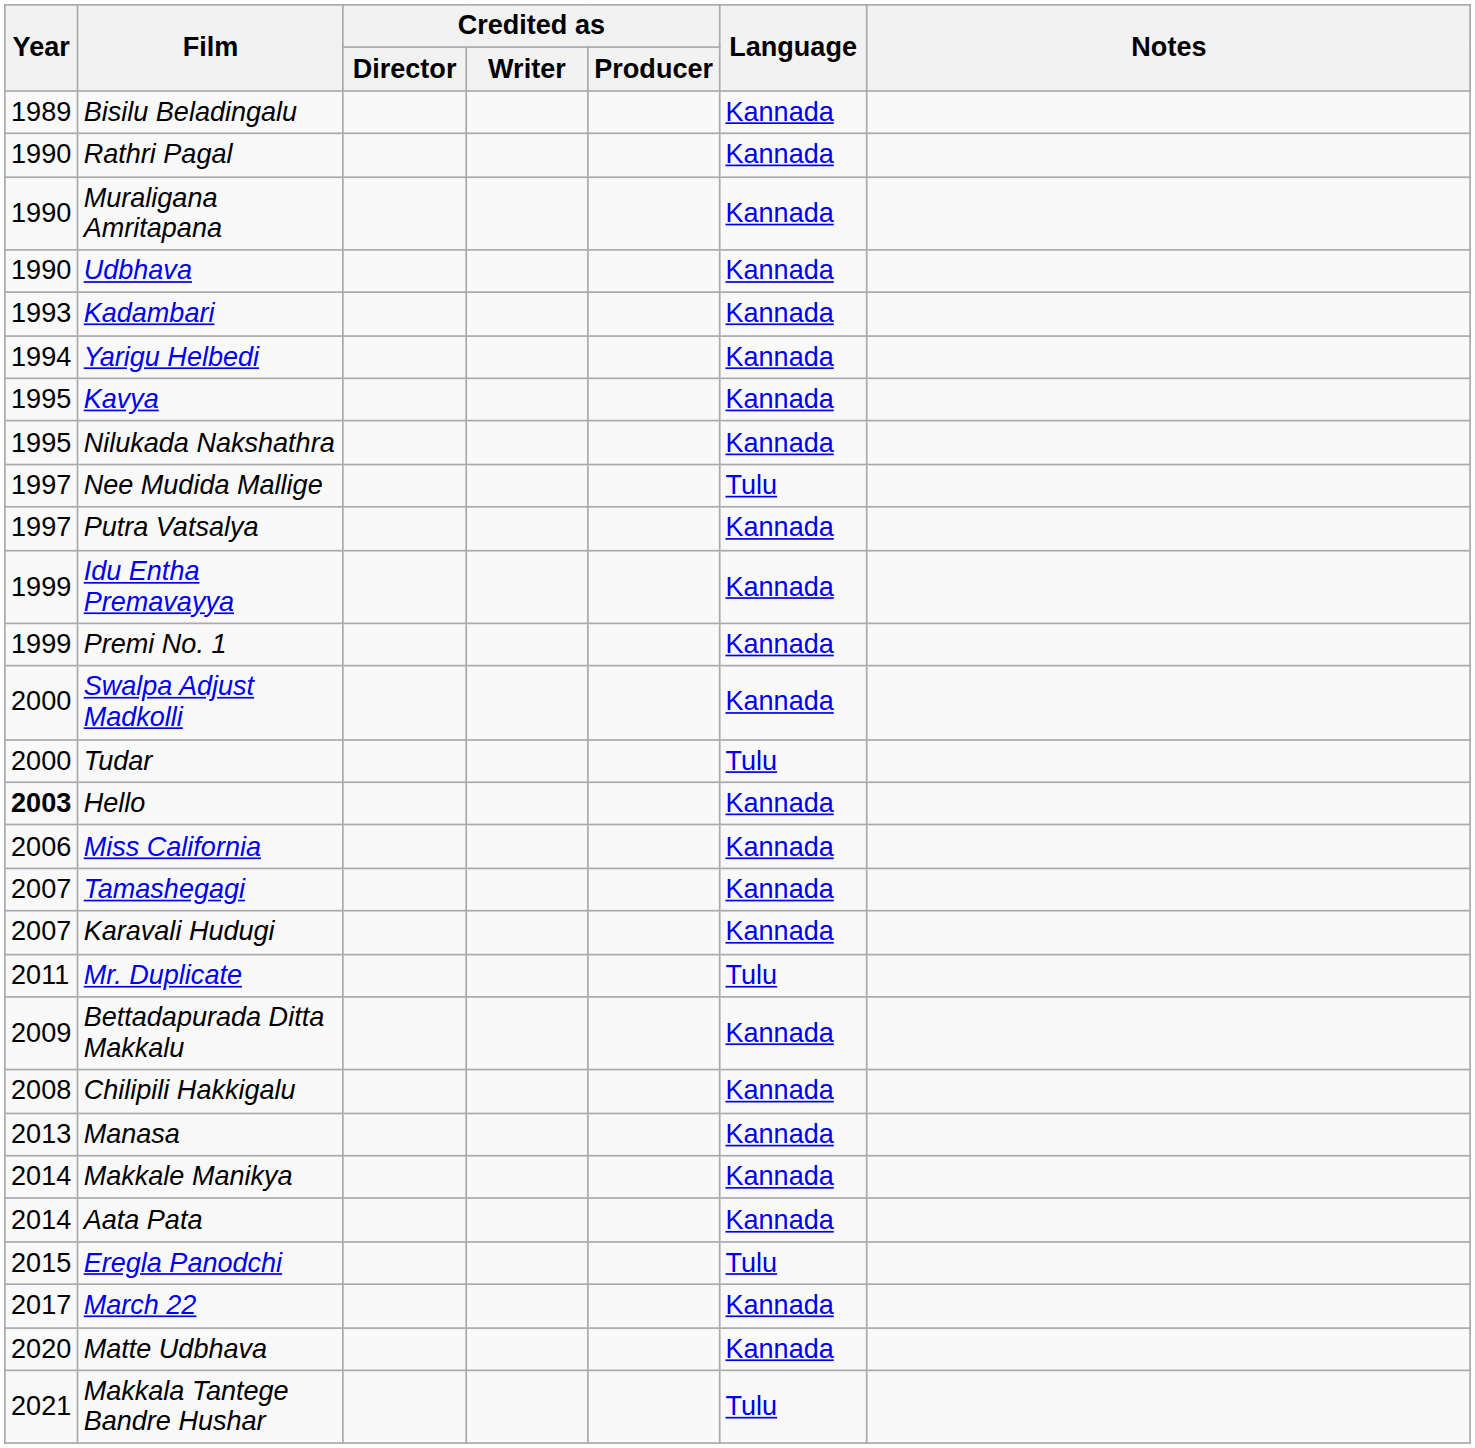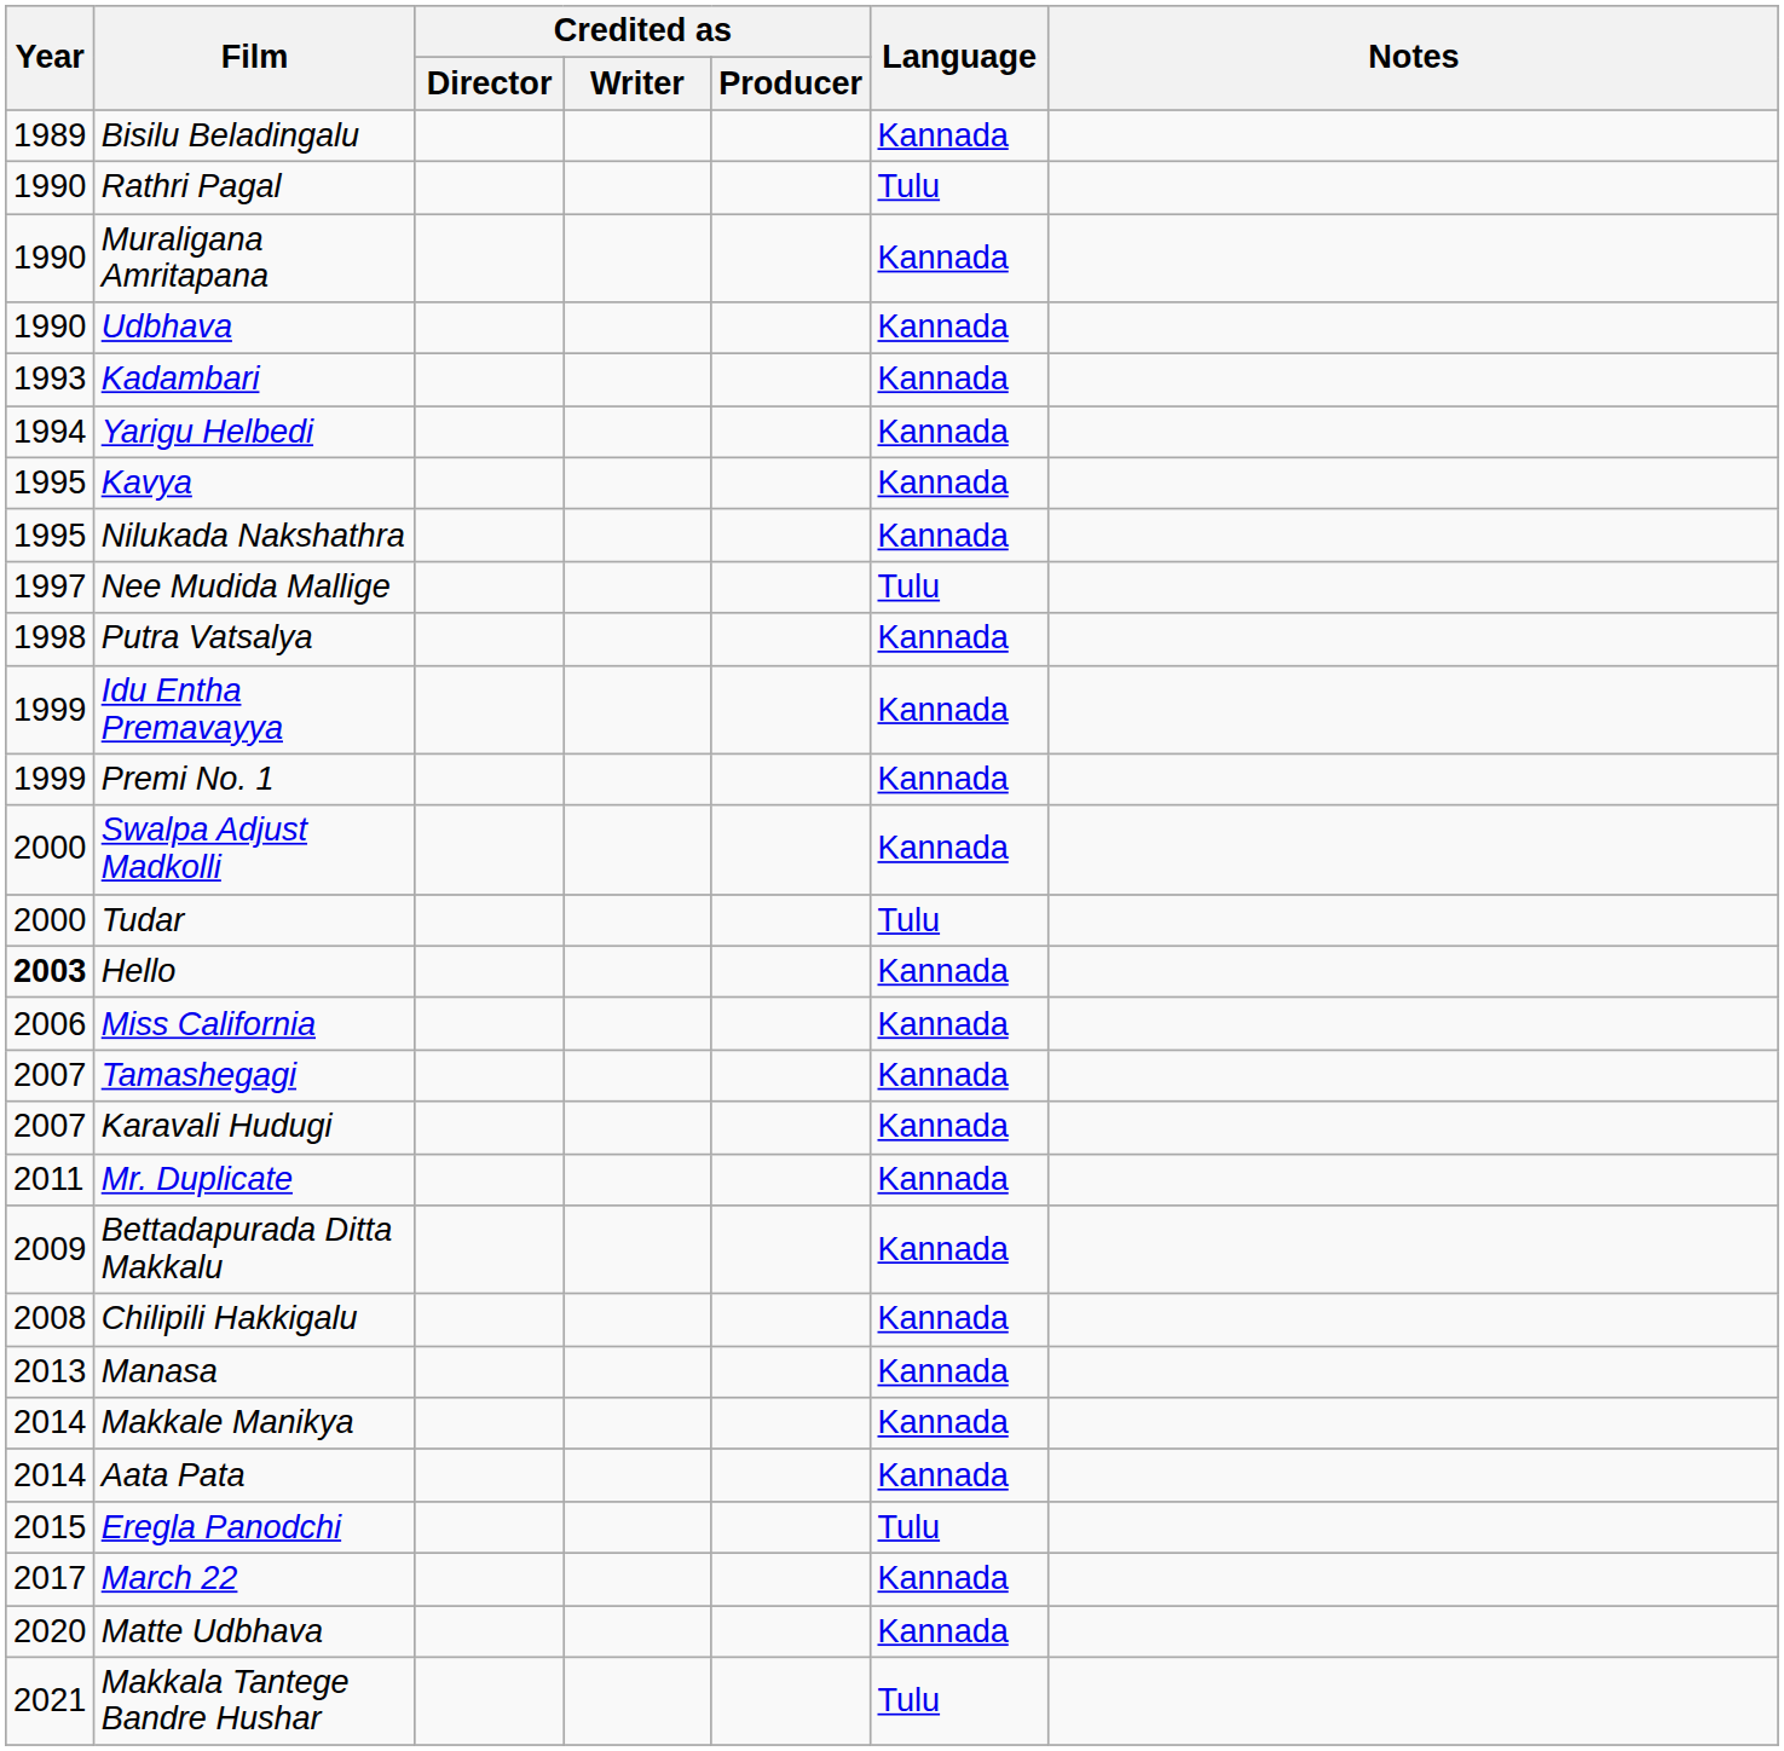Rathri Pagal | Language: Kannada -> Tulu
Putra Vatsalya | Year: 1997 -> 1998
Mr. Duplicate | Language: Tulu -> Kannada
